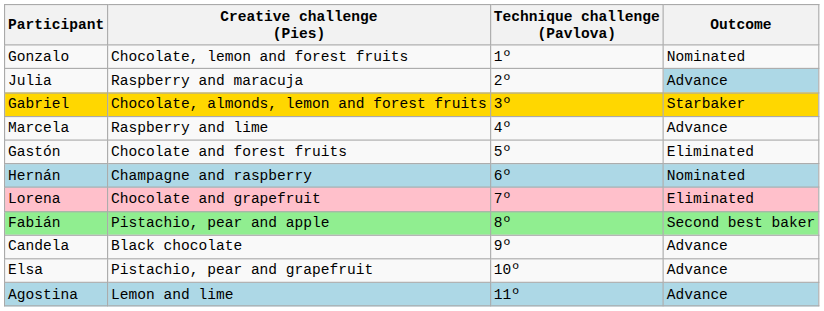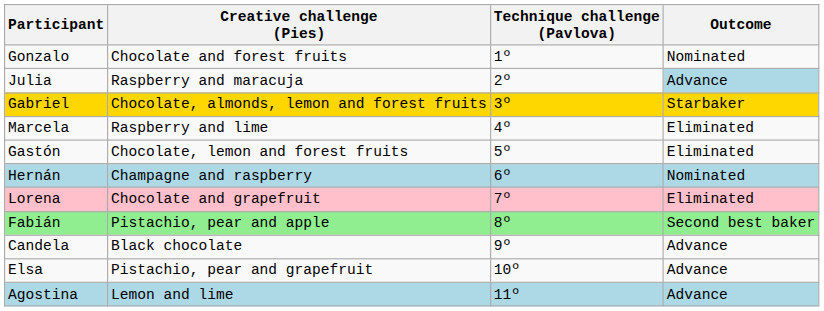Gonzalo | Creative challenge (Pies): Chocolate, lemon and forest fruits -> Chocolate and forest fruits
Marcela | Outcome: Advance -> Eliminated
Gastón | Creative challenge (Pies): Chocolate and forest fruits -> Chocolate, lemon and forest fruits
